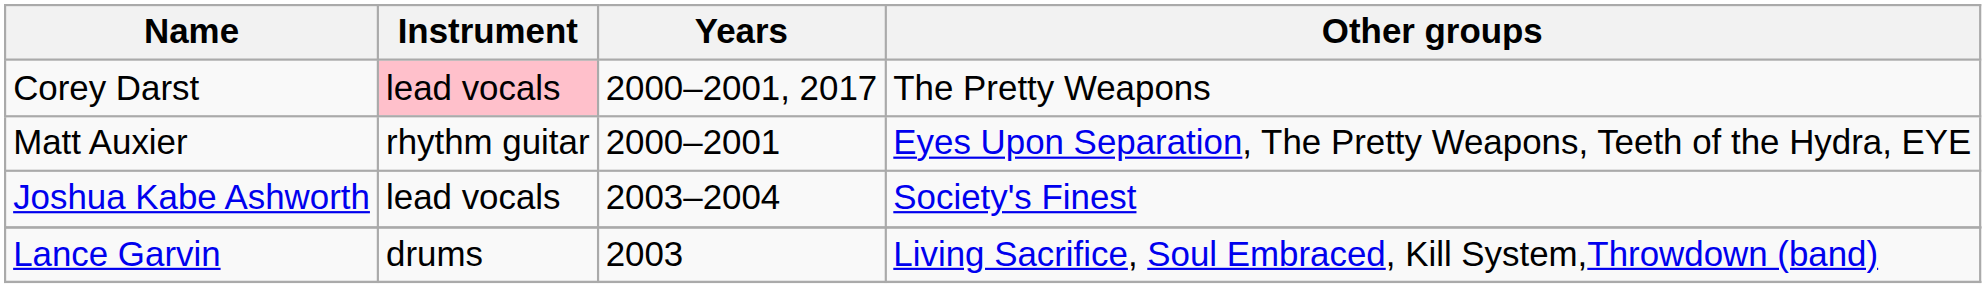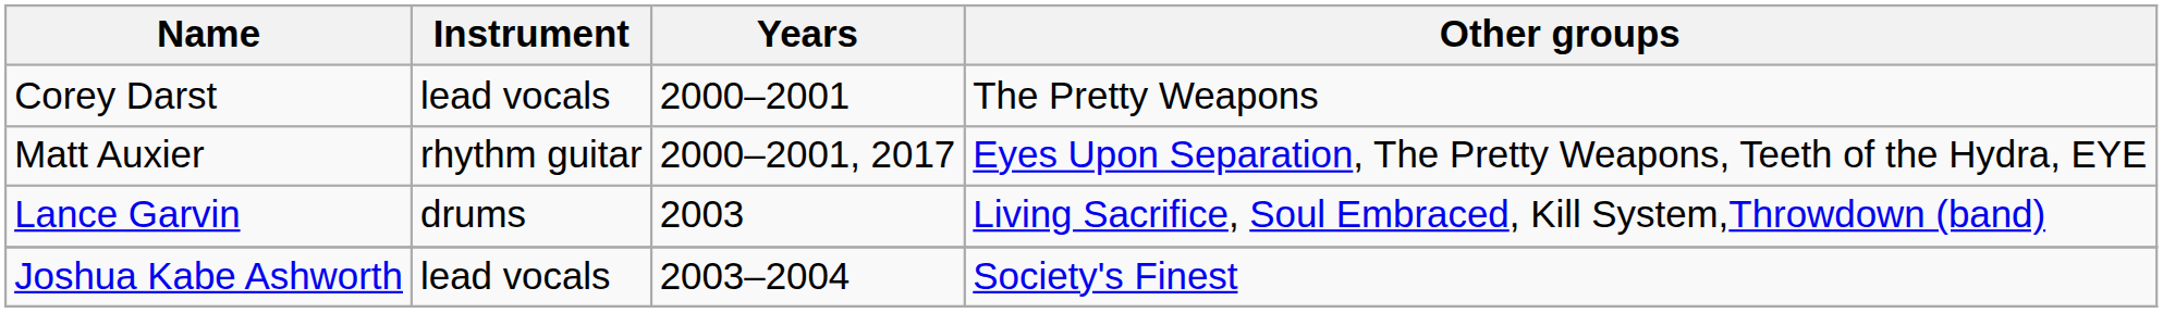Corey Darst | Instrument: pink background -> no background
Corey Darst | Years: 2000–2001, 2017 -> 2000–2001
Matt Auxier | Years: 2000–2001 -> 2000–2001, 2017
rows swapped: Joshua Kabe Ashworth <-> Lance Garvin
